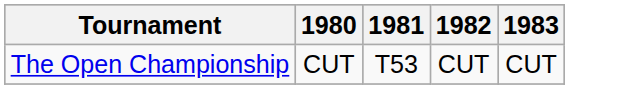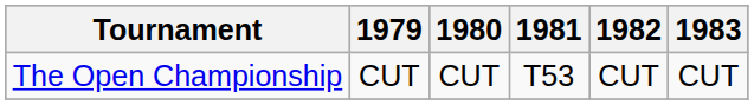+ column: 1979 | CUT
